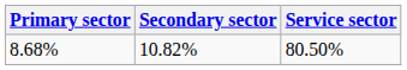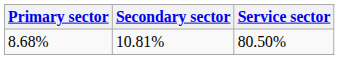8.68% | Secondary sector: 10.82% -> 10.81%
